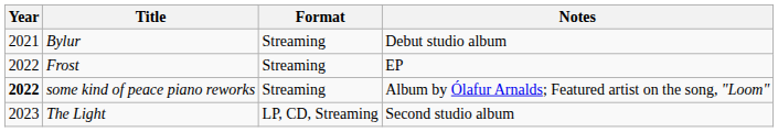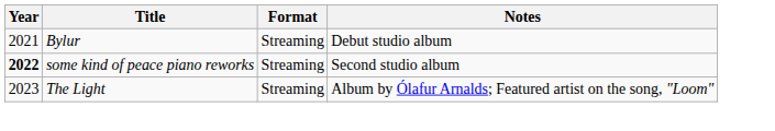- row: 2022 | Frost | Streaming | EP
some kind of peace piano reworks | Notes: Album by Ólafur Arnalds; Featured artist on the song, "Loom" -> Second studio album
The Light | Format: LP, CD, Streaming -> Streaming
The Light | Notes: Second studio album -> Album by Ólafur Arnalds; Featured artist on the song, "Loom"
